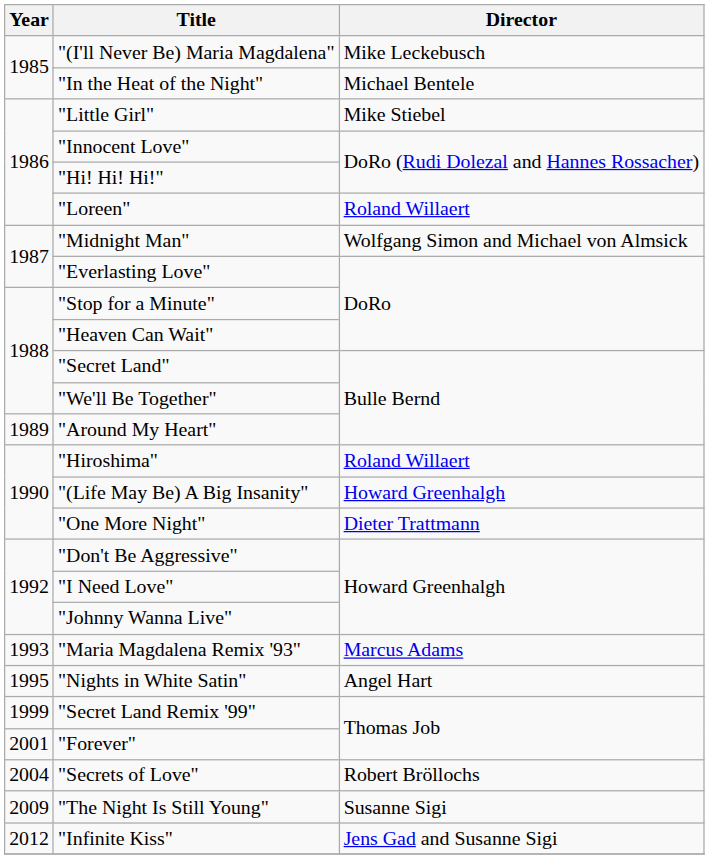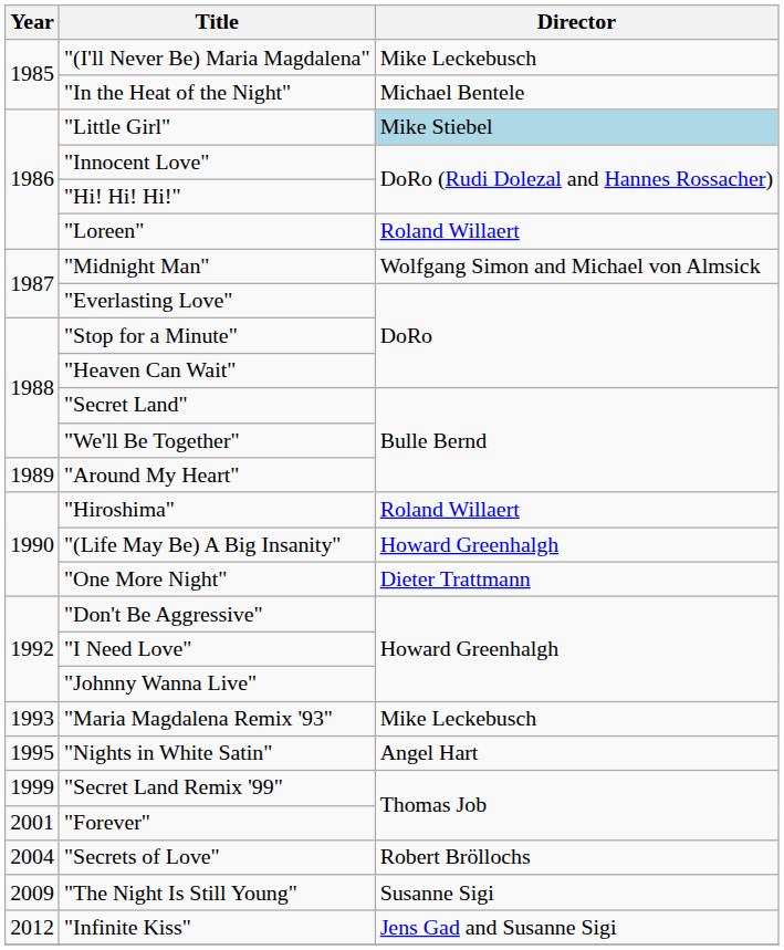"Little Girl" | Director: no background -> lightblue background
"Maria Magdalena Remix '93" | Director: Marcus Adams -> Mike Leckebusch
